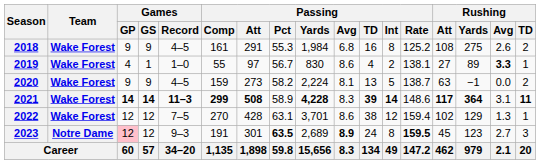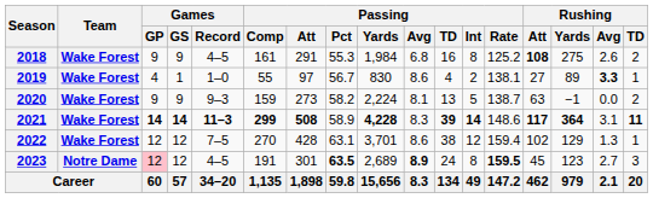2018 | Rushing / Att: normal -> bold
2020 | Games / Record: 4–5 -> 9–3
2023 | Games / Record: 9–3 -> 4–5
